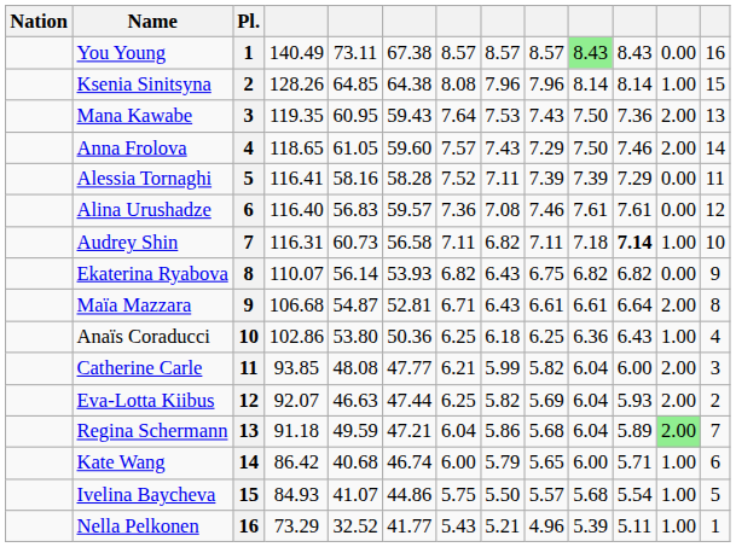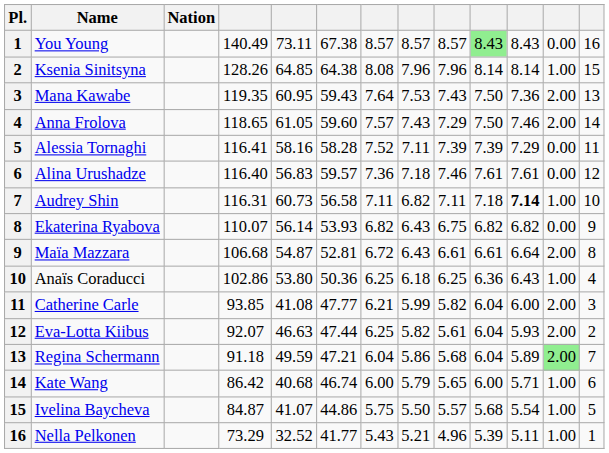columns swapped: Pl. <-> Nation
Alina Urushadze | column 8: 7.08 -> 7.18
Maïa Mazzara | column 7: 6.71 -> 6.72
Catherine Carle | column 5: 48.08 -> 41.08
Eva-Lotta Kiibus | column 9: 5.69 -> 5.61
Ivelina Baycheva | column 4: 84.93 -> 84.87
